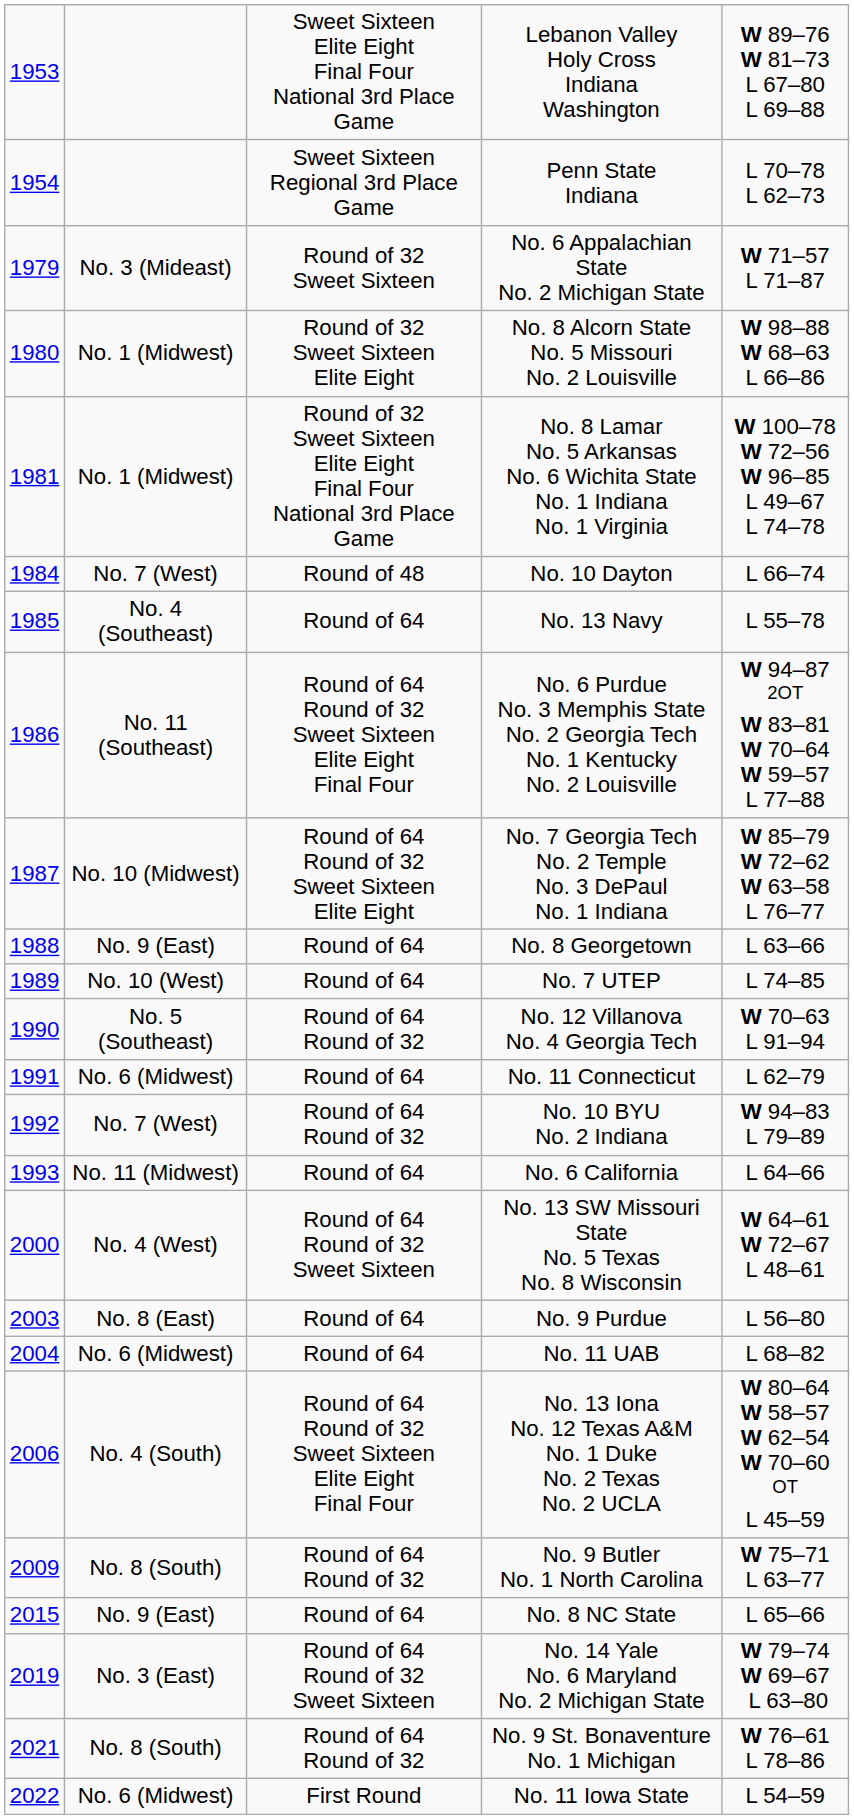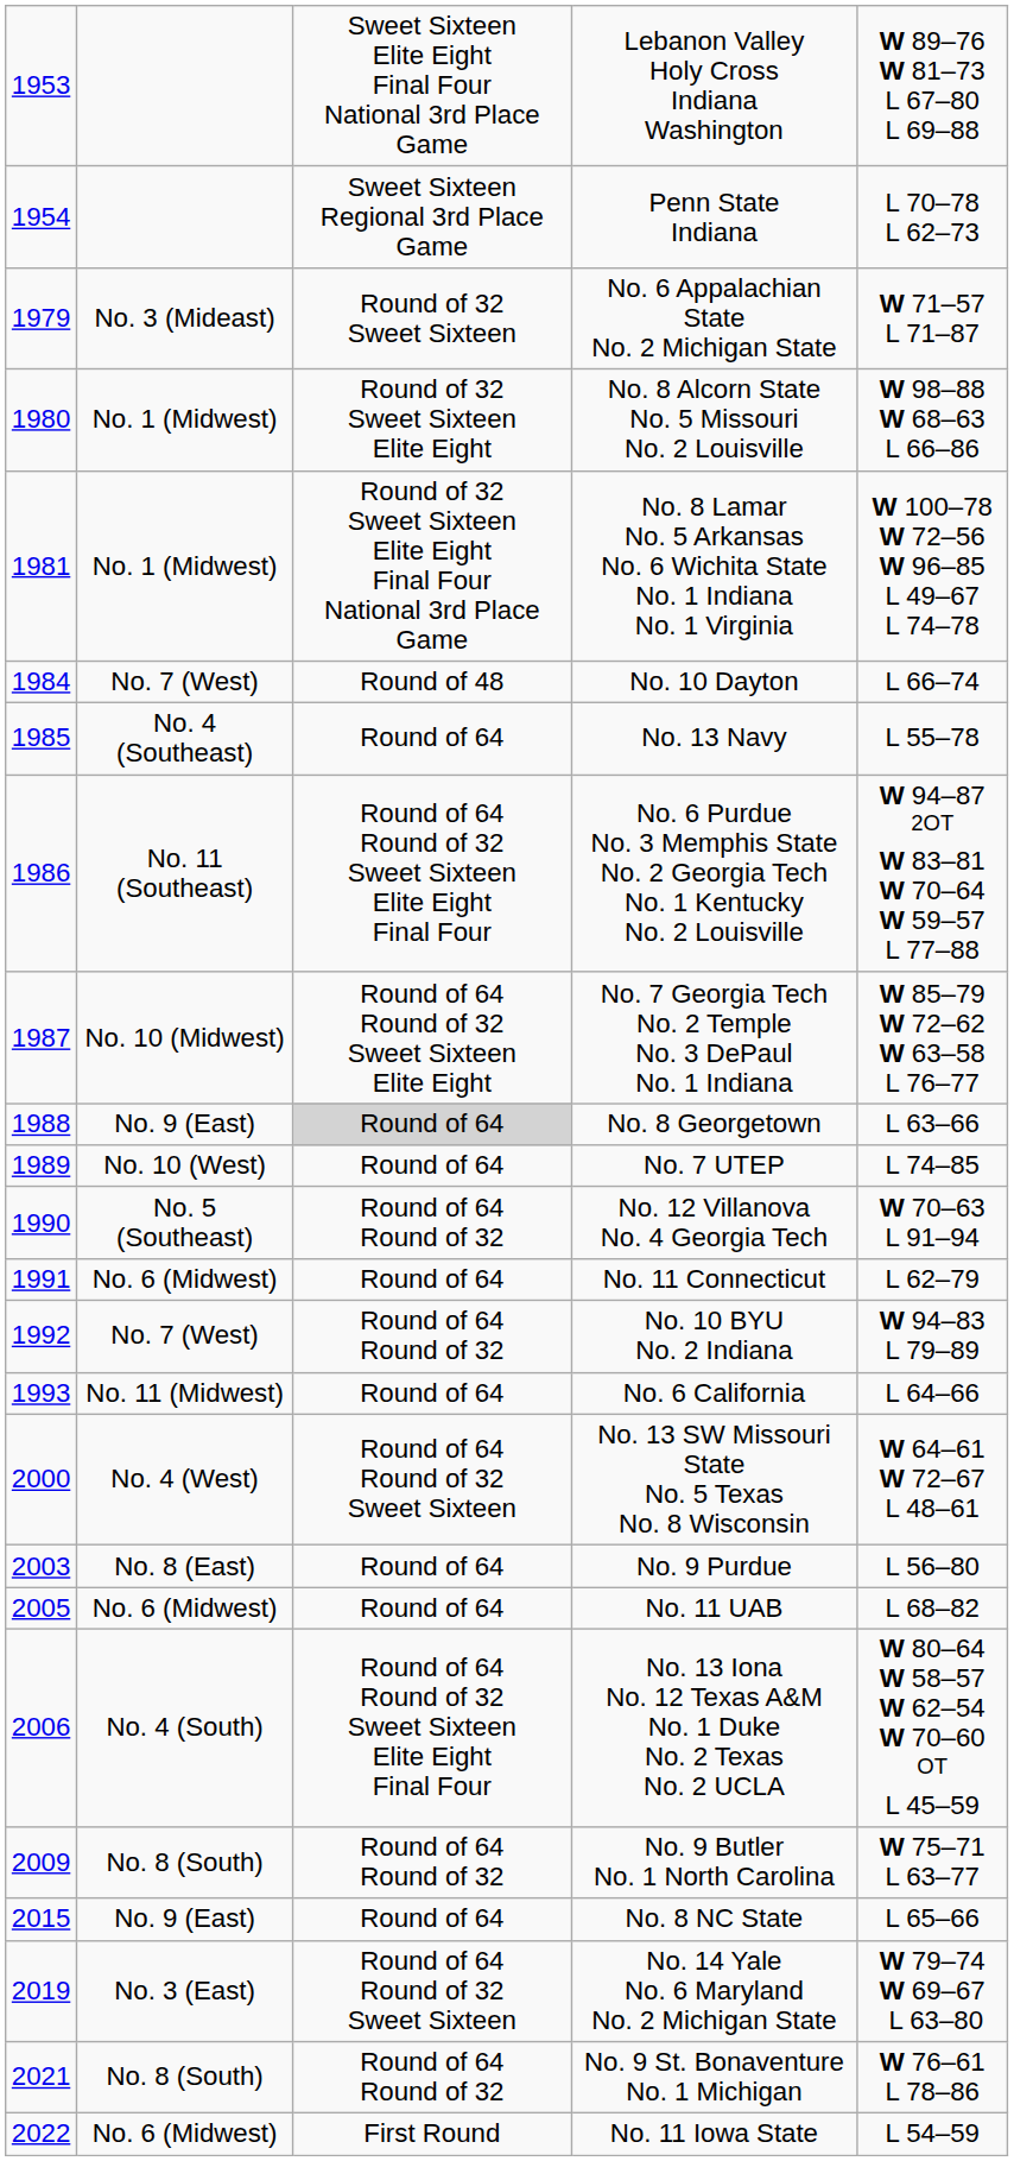No. 8 Georgetown | column 3: no background -> lightgrey background
No. 11 UAB | column 1: 2004 -> 2005
